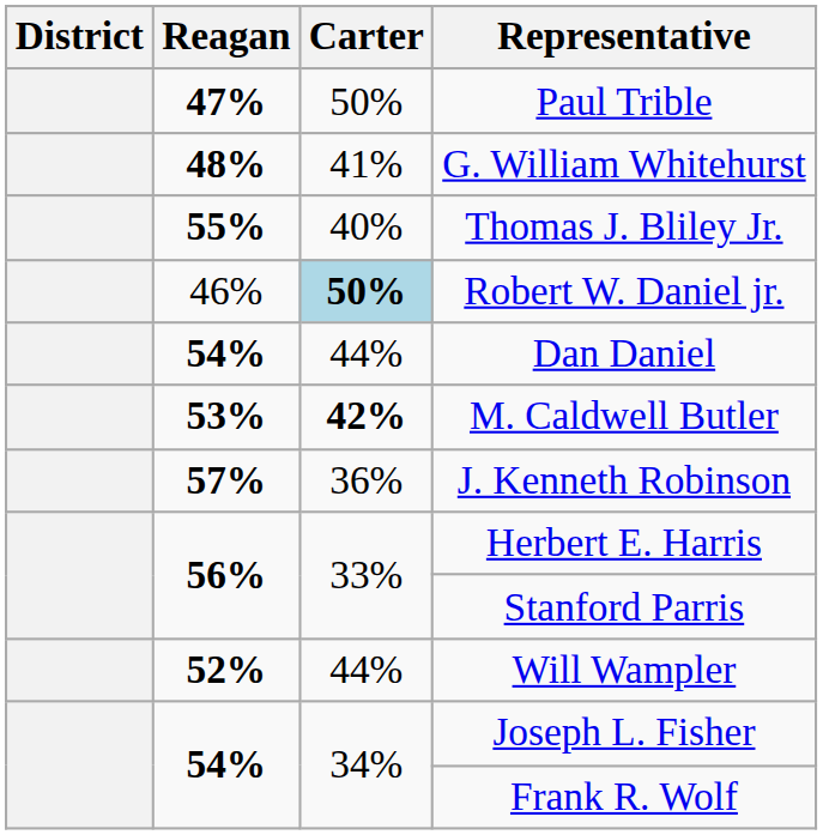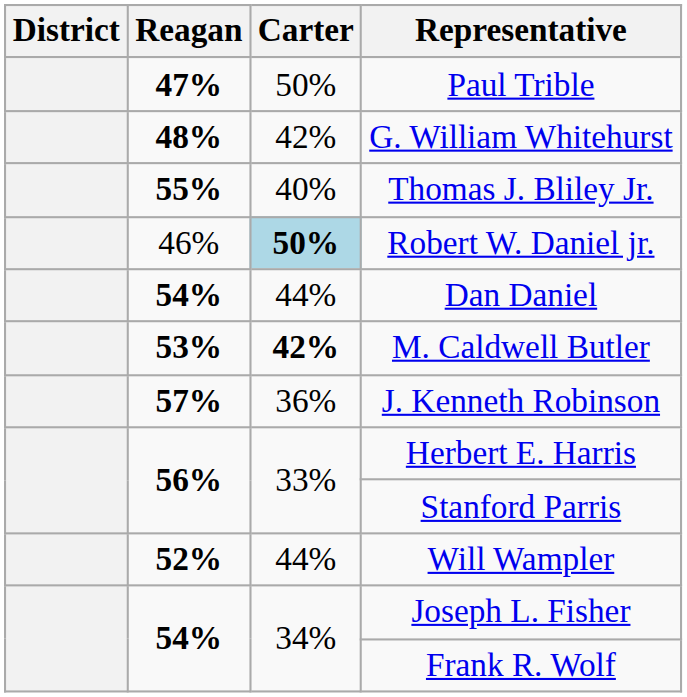G. William Whitehurst | Carter: 41% -> 42%
